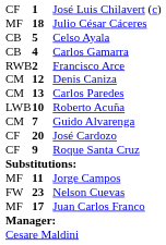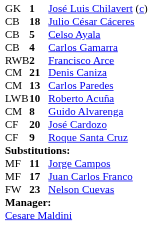José Luis Chilavert (c) | column 1: CF -> GK
Julio César Cáceres | column 1: MF -> CB
Denis Caniza | column 2: 12 -> 21
Guido Alvarenga | column 2: 7 -> 8
rows swapped: Nelson Cuevas <-> Juan Carlos Franco
